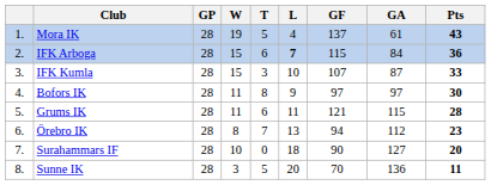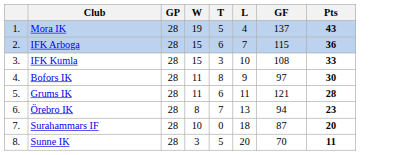- column: GA | 61 | 84 | 87 | 97 | 115 | 112 | 127 | 136
IFK Arboga | L: bold -> normal
IFK Kumla | GF: 107 -> 108
Surahammars IF | GF: 90 -> 87
